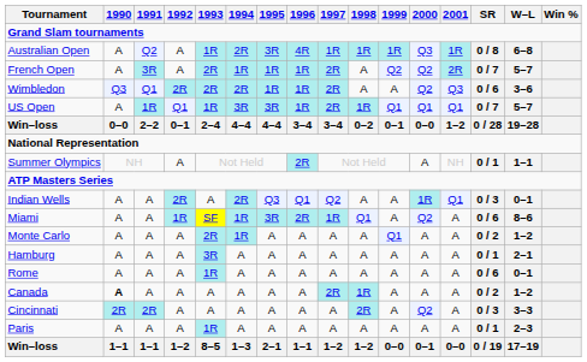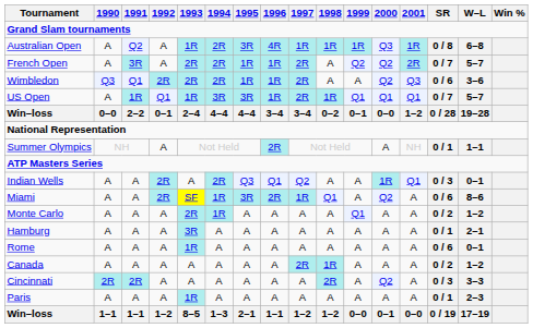French Open | 1994: 1R -> 2R
Miami | 1992: 1R -> 2R
Canada | 1990: bold -> normal
